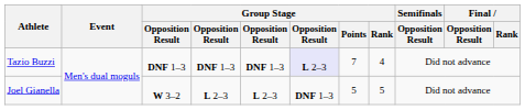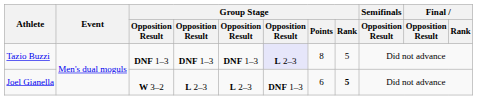Tazio Buzzi | Group Stage / Points: 7 -> 8
Tazio Buzzi | Group Stage / Rank: 4 -> 5
Joel Gianella | Group Stage / Points: 5 -> 6
Joel Gianella | Group Stage / Rank: normal -> bold
